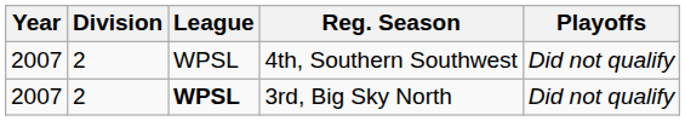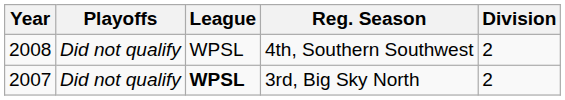columns swapped: Division <-> Playoffs
4th, Southern Southwest | Year: 2007 -> 2008
